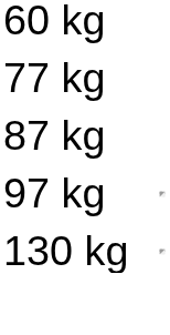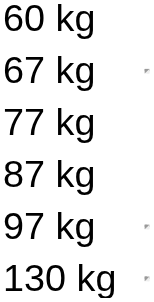+ row: 67 kg
